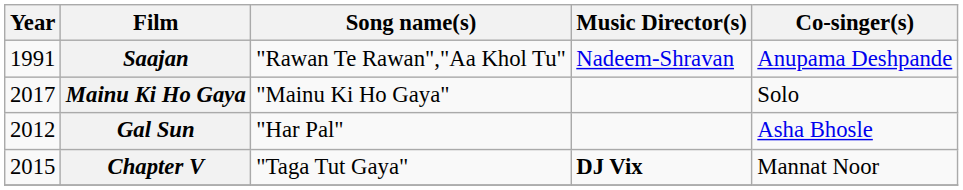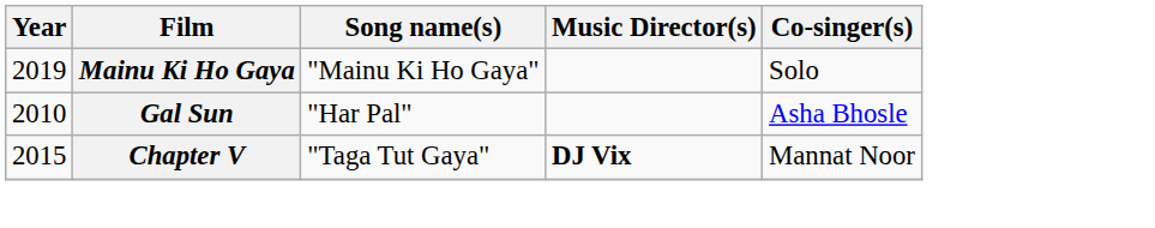- row: 1991 | Saajan | "Rawan Te Rawan","Aa Khol Tu" | Nadeem-Shravan | Anupama Deshpande
Mainu Ki Ho Gaya | Year: 2017 -> 2019
Gal Sun | Year: 2012 -> 2010
